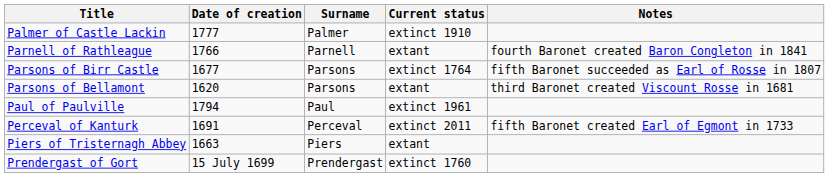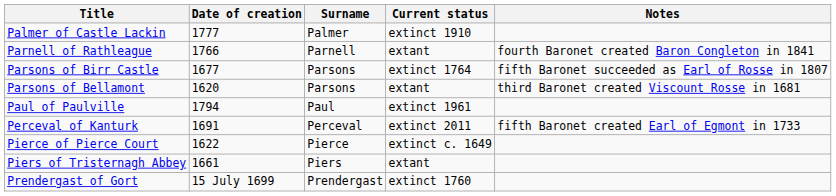+ row: Pierce of Pierce Court | 1622 | Pierce | extinct c. 1649
Piers of Tristernagh Abbey | Date of creation: 1663 -> 1661
